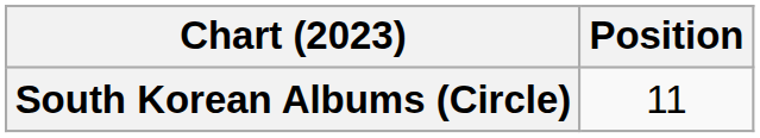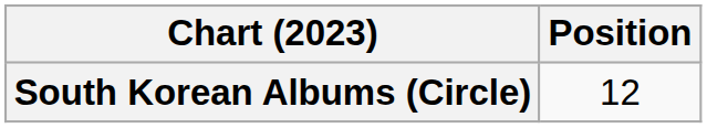South Korean Albums (Circle) | Position: 11 -> 12
